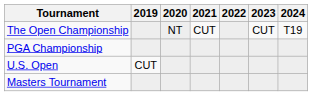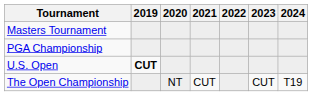rows swapped: Masters Tournament <-> The Open Championship
U.S. Open | 2019: normal -> bold
